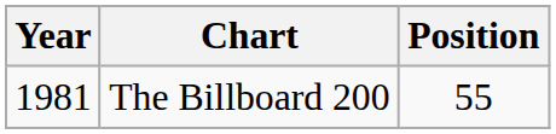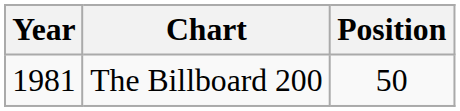The Billboard 200 | Position: 55 -> 50
